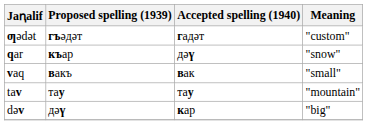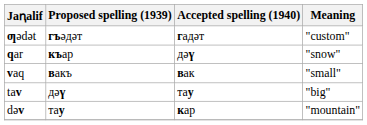tav | Proposed spelling (1939): тау -> дәү
tav | Meaning: "mountain" -> "big"
dəv | Proposed spelling (1939): дәү -> тау
dəv | Meaning: "big" -> "mountain"
